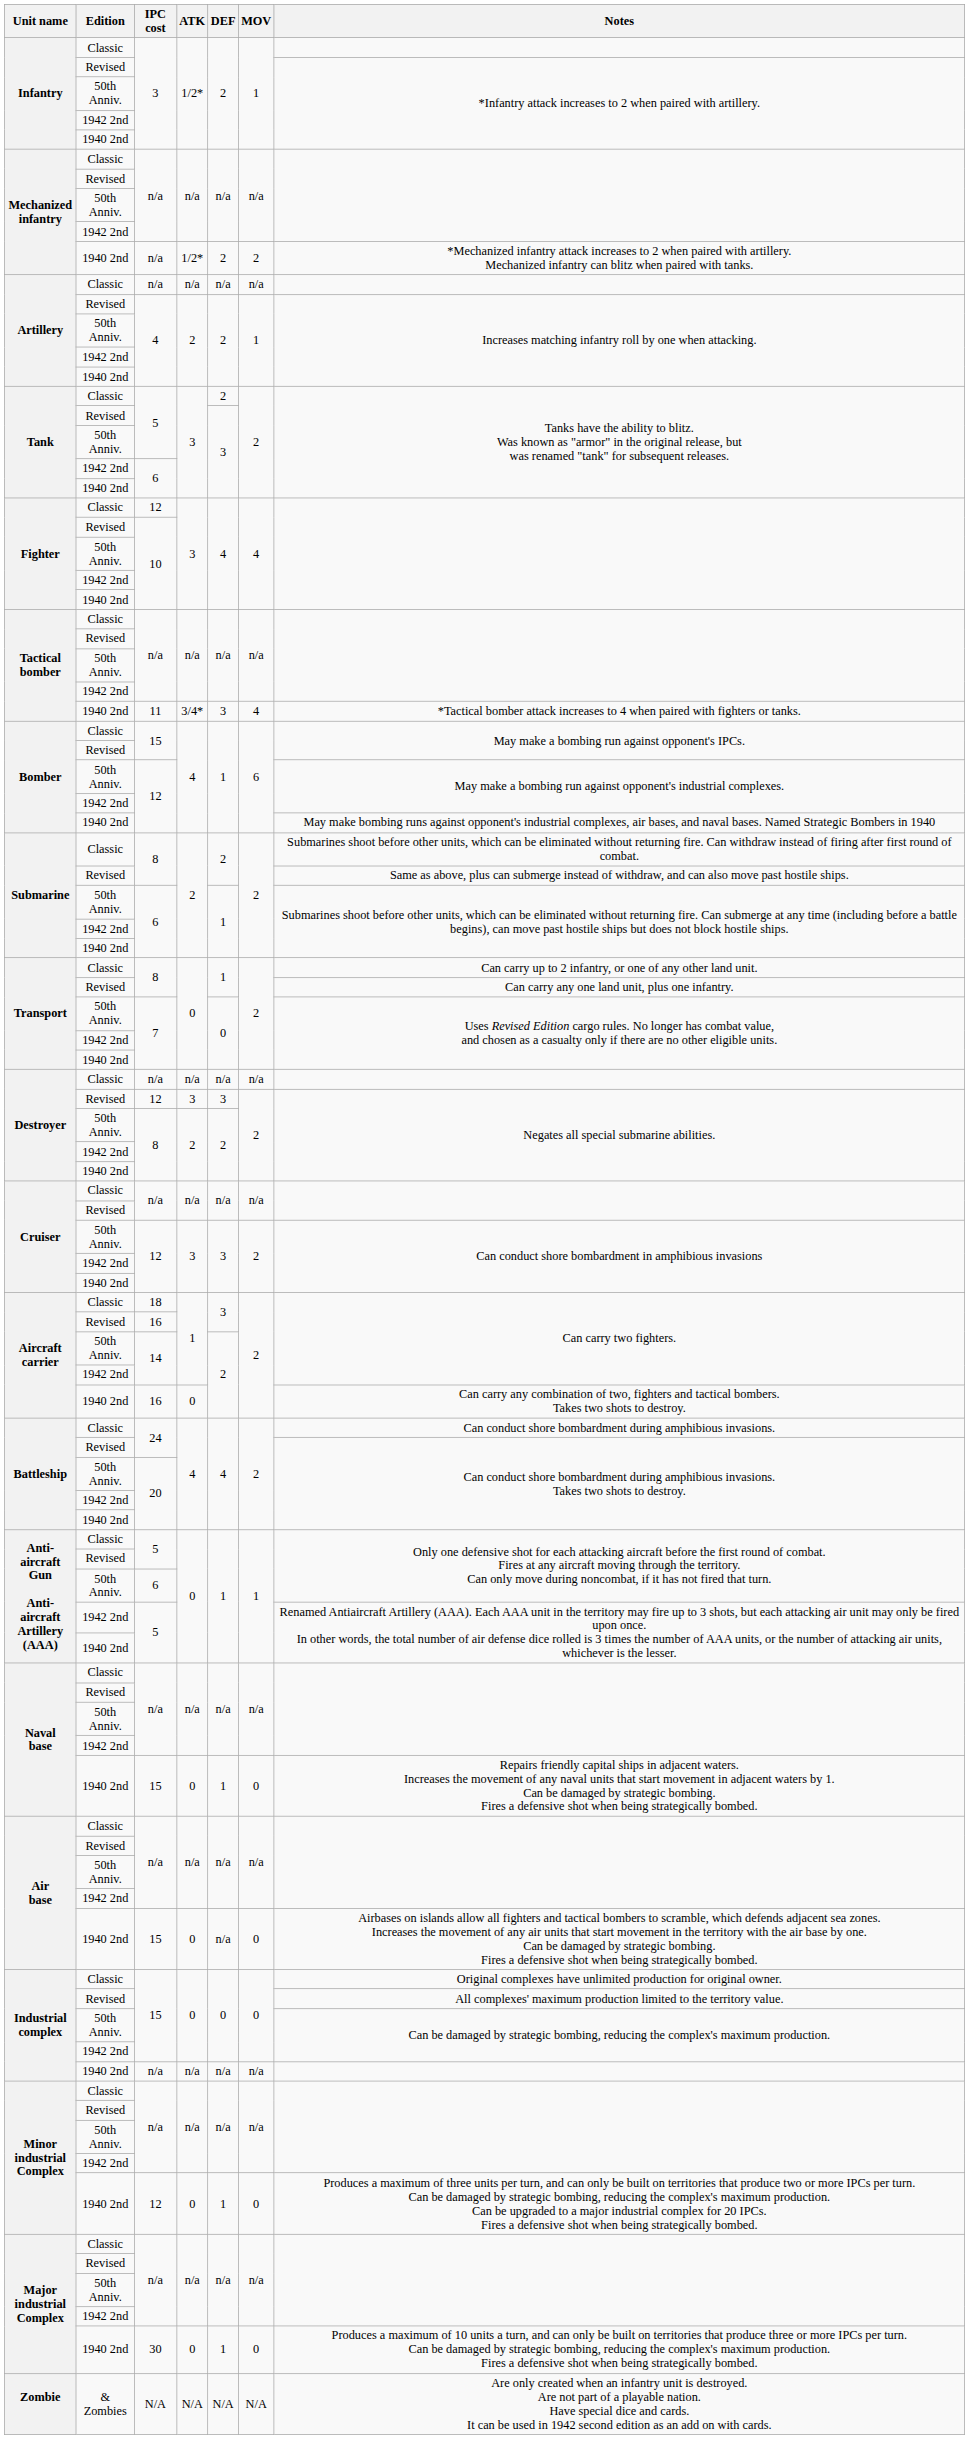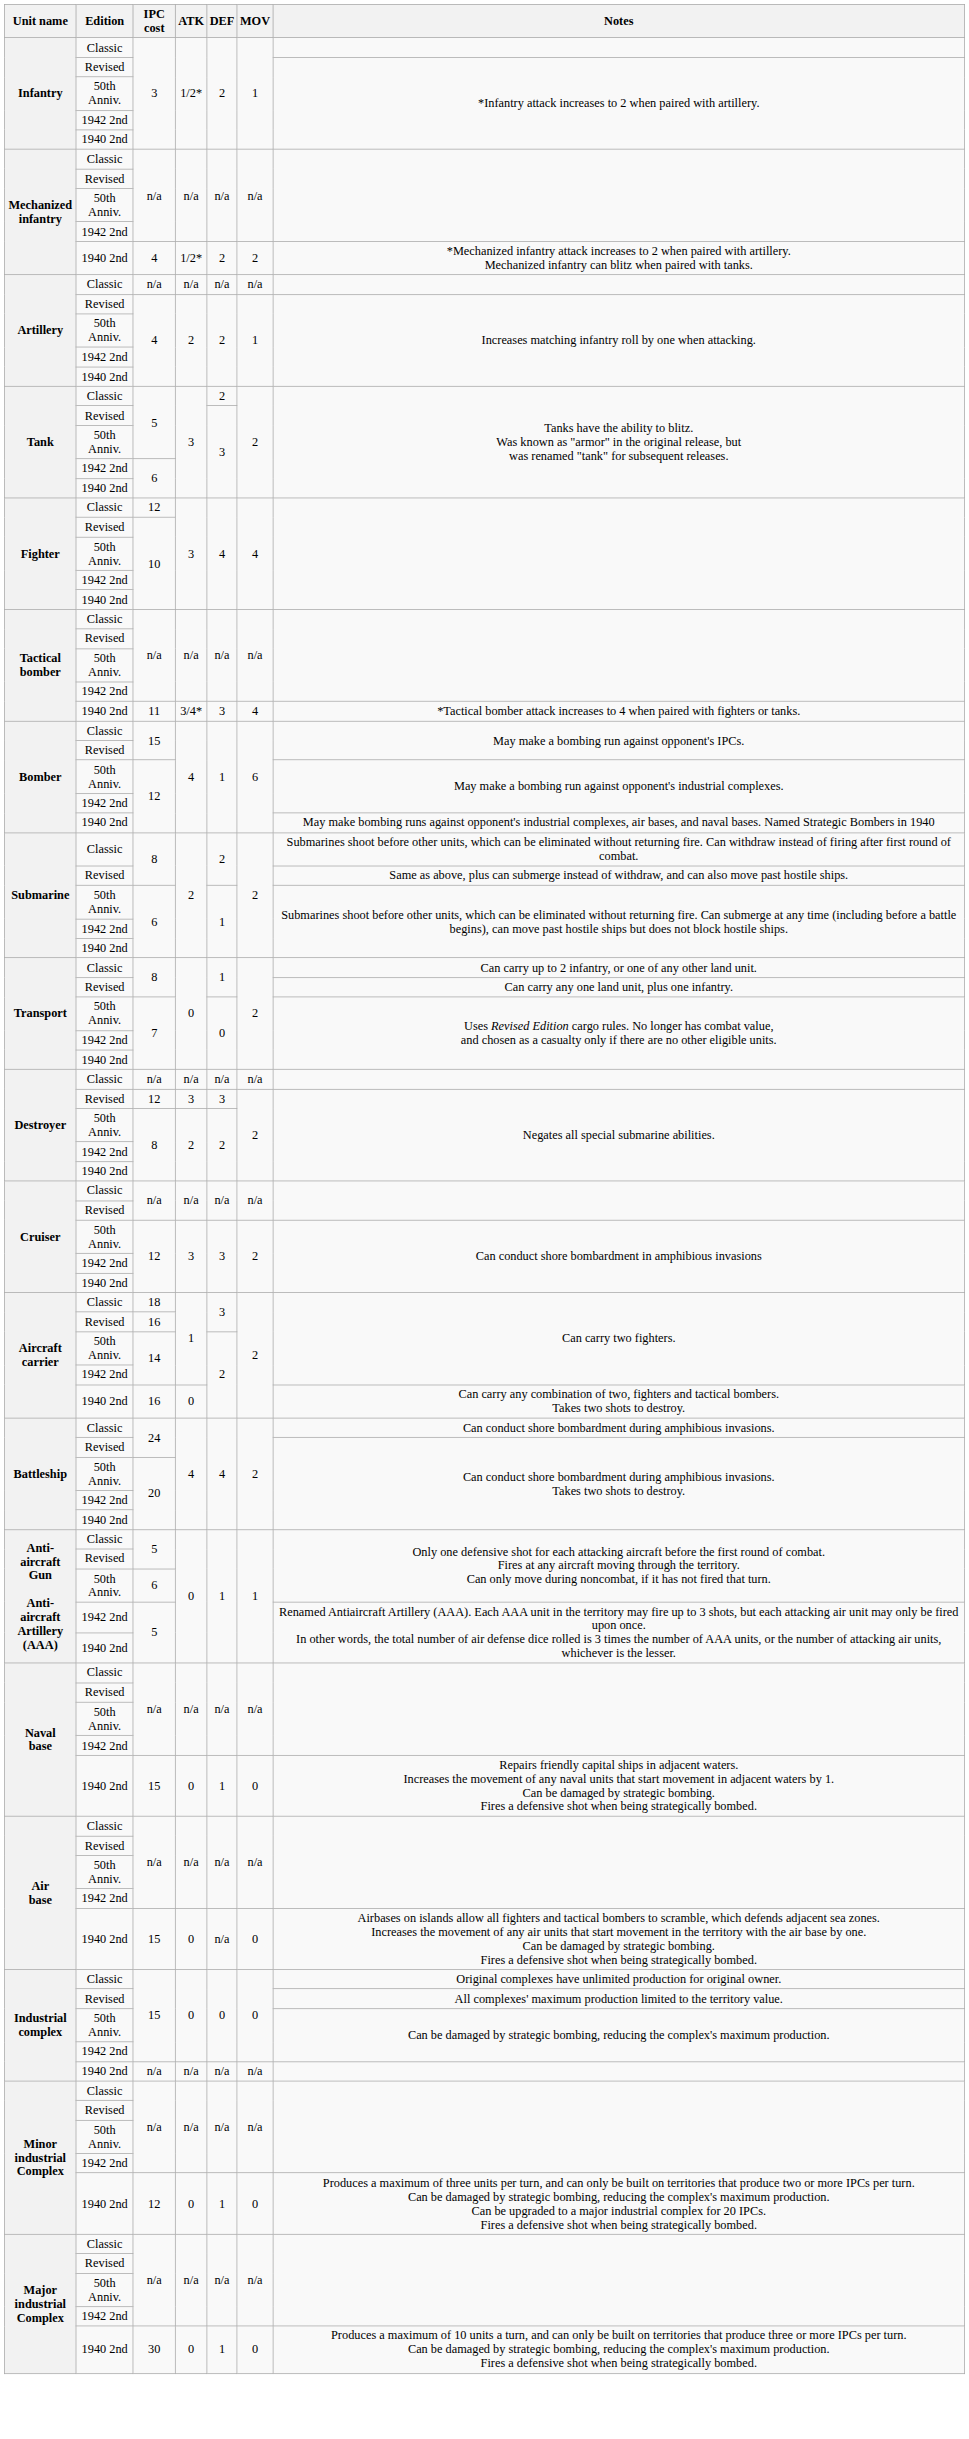Mechanized infantry / 1940 2nd | IPC cost: n/a -> 4
- row: Zombie | & Zombies | N/A | N/A | N/A | N/A | Are only created when an infantry unit is destroyed. Are not part of a playable nation. Have special dice and cards. It can be used in 1942 second edition as an add on with cards.
